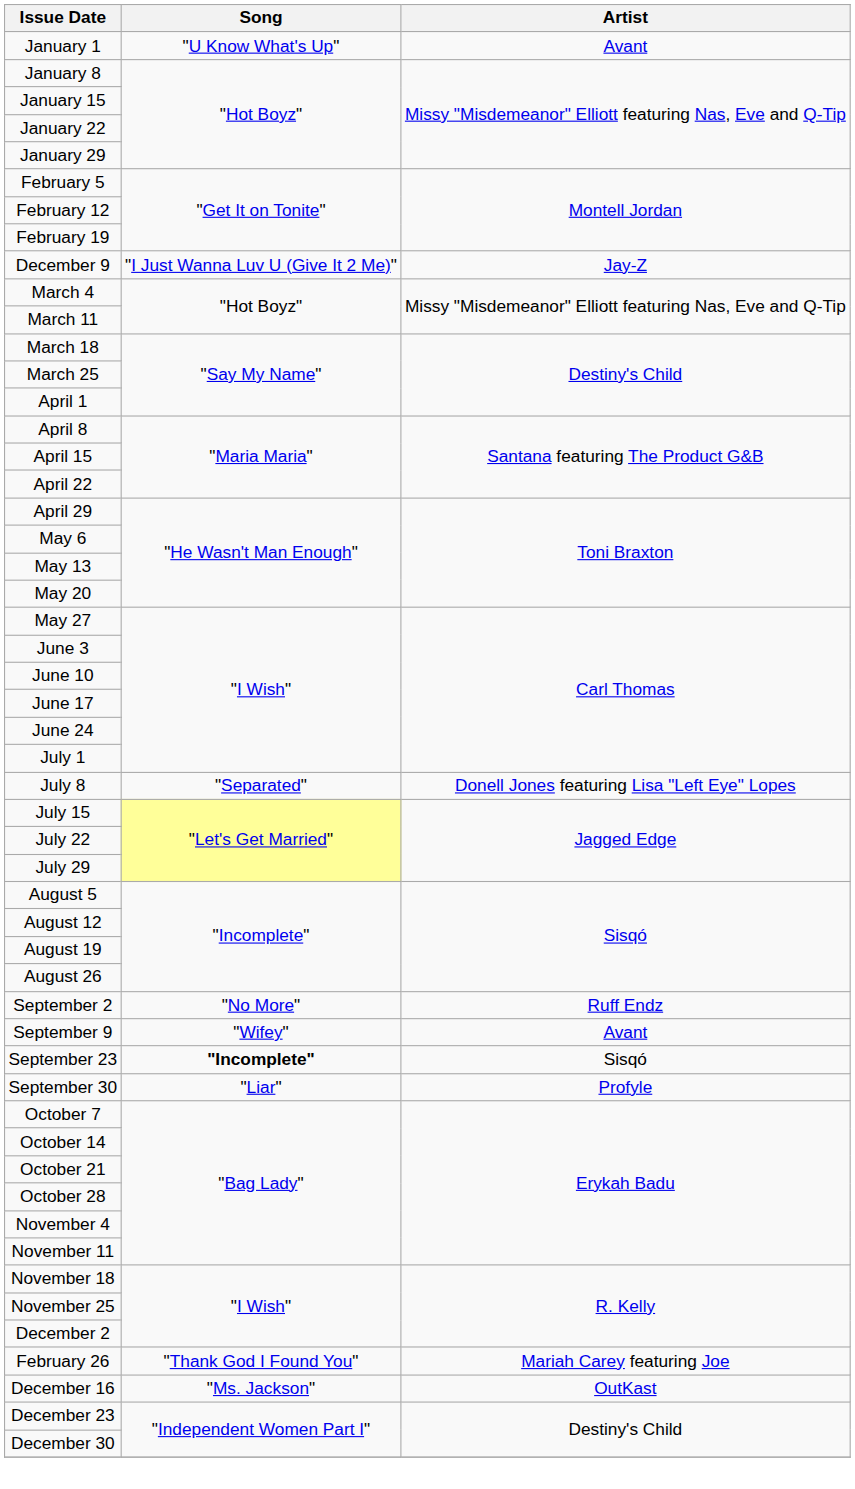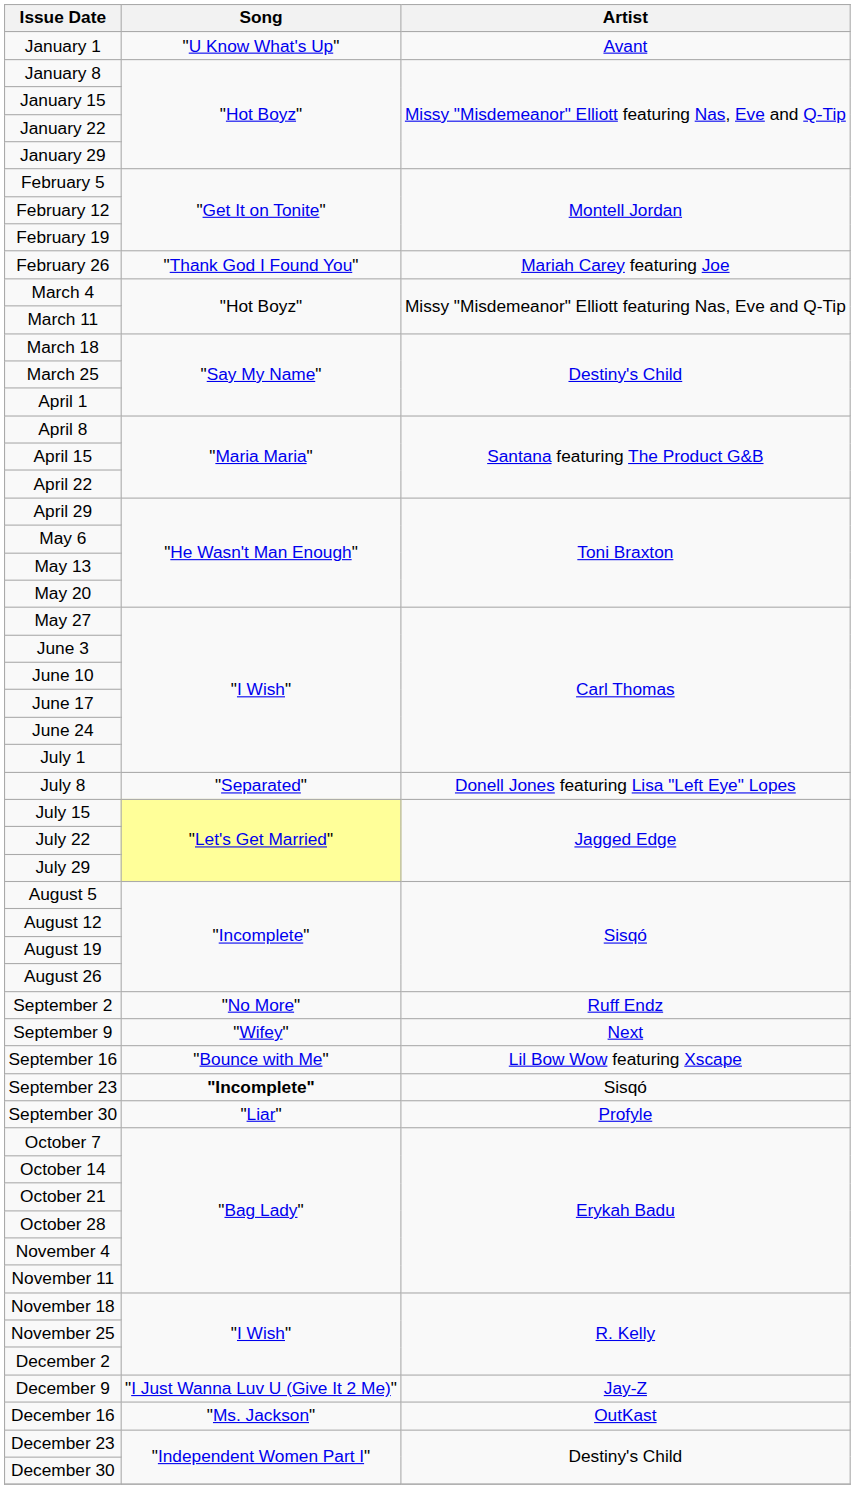rows swapped: February 26 <-> December 9
September 9 | Artist: Avant -> Next
+ row: September 16 | "Bounce with Me" | Lil Bow Wow featuring Xscape
